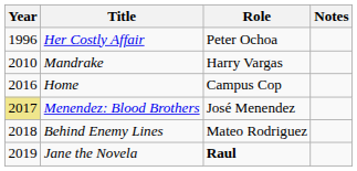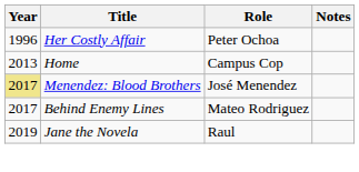- row: 2010 | Mandrake | Harry Vargas
Home | Year: 2016 -> 2013
Behind Enemy Lines | Year: 2018 -> 2017
Jane the Novela | Role: bold -> normal
